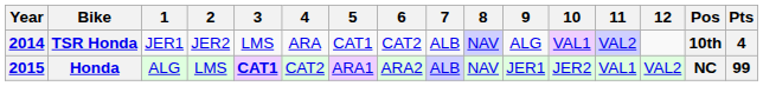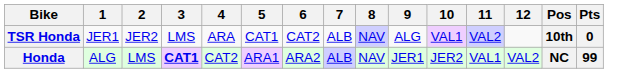- column: Year | 2014 | 2015
TSR Honda | Pts: 4 -> 0
